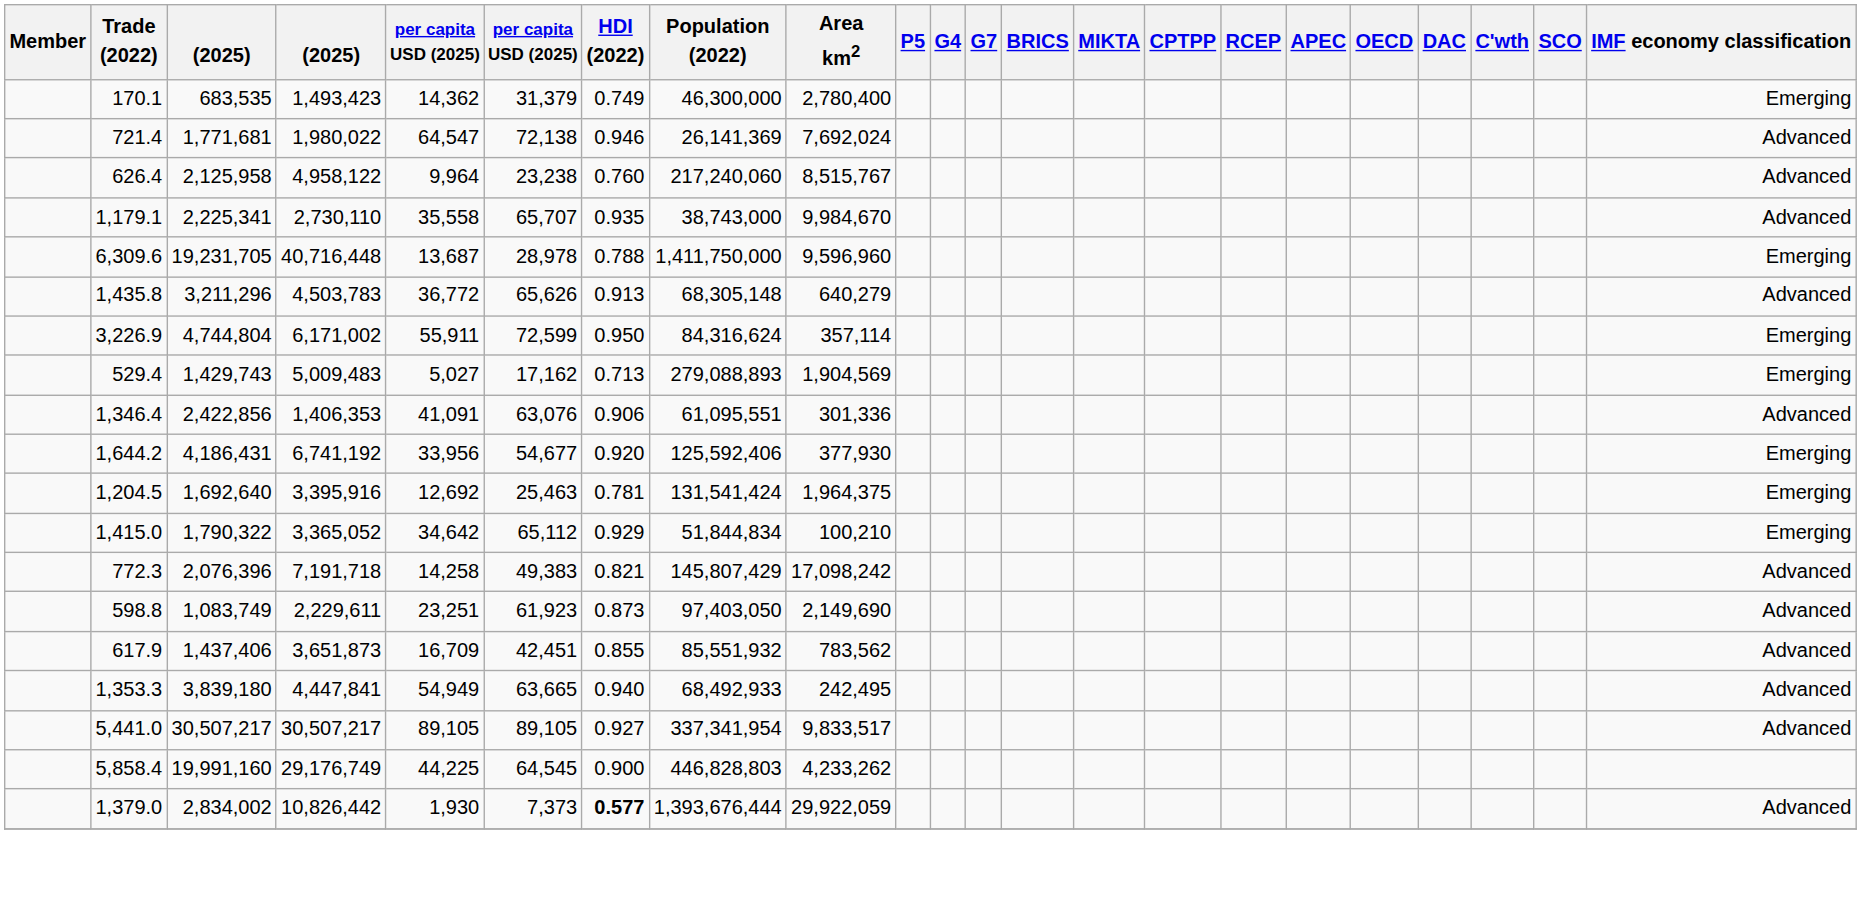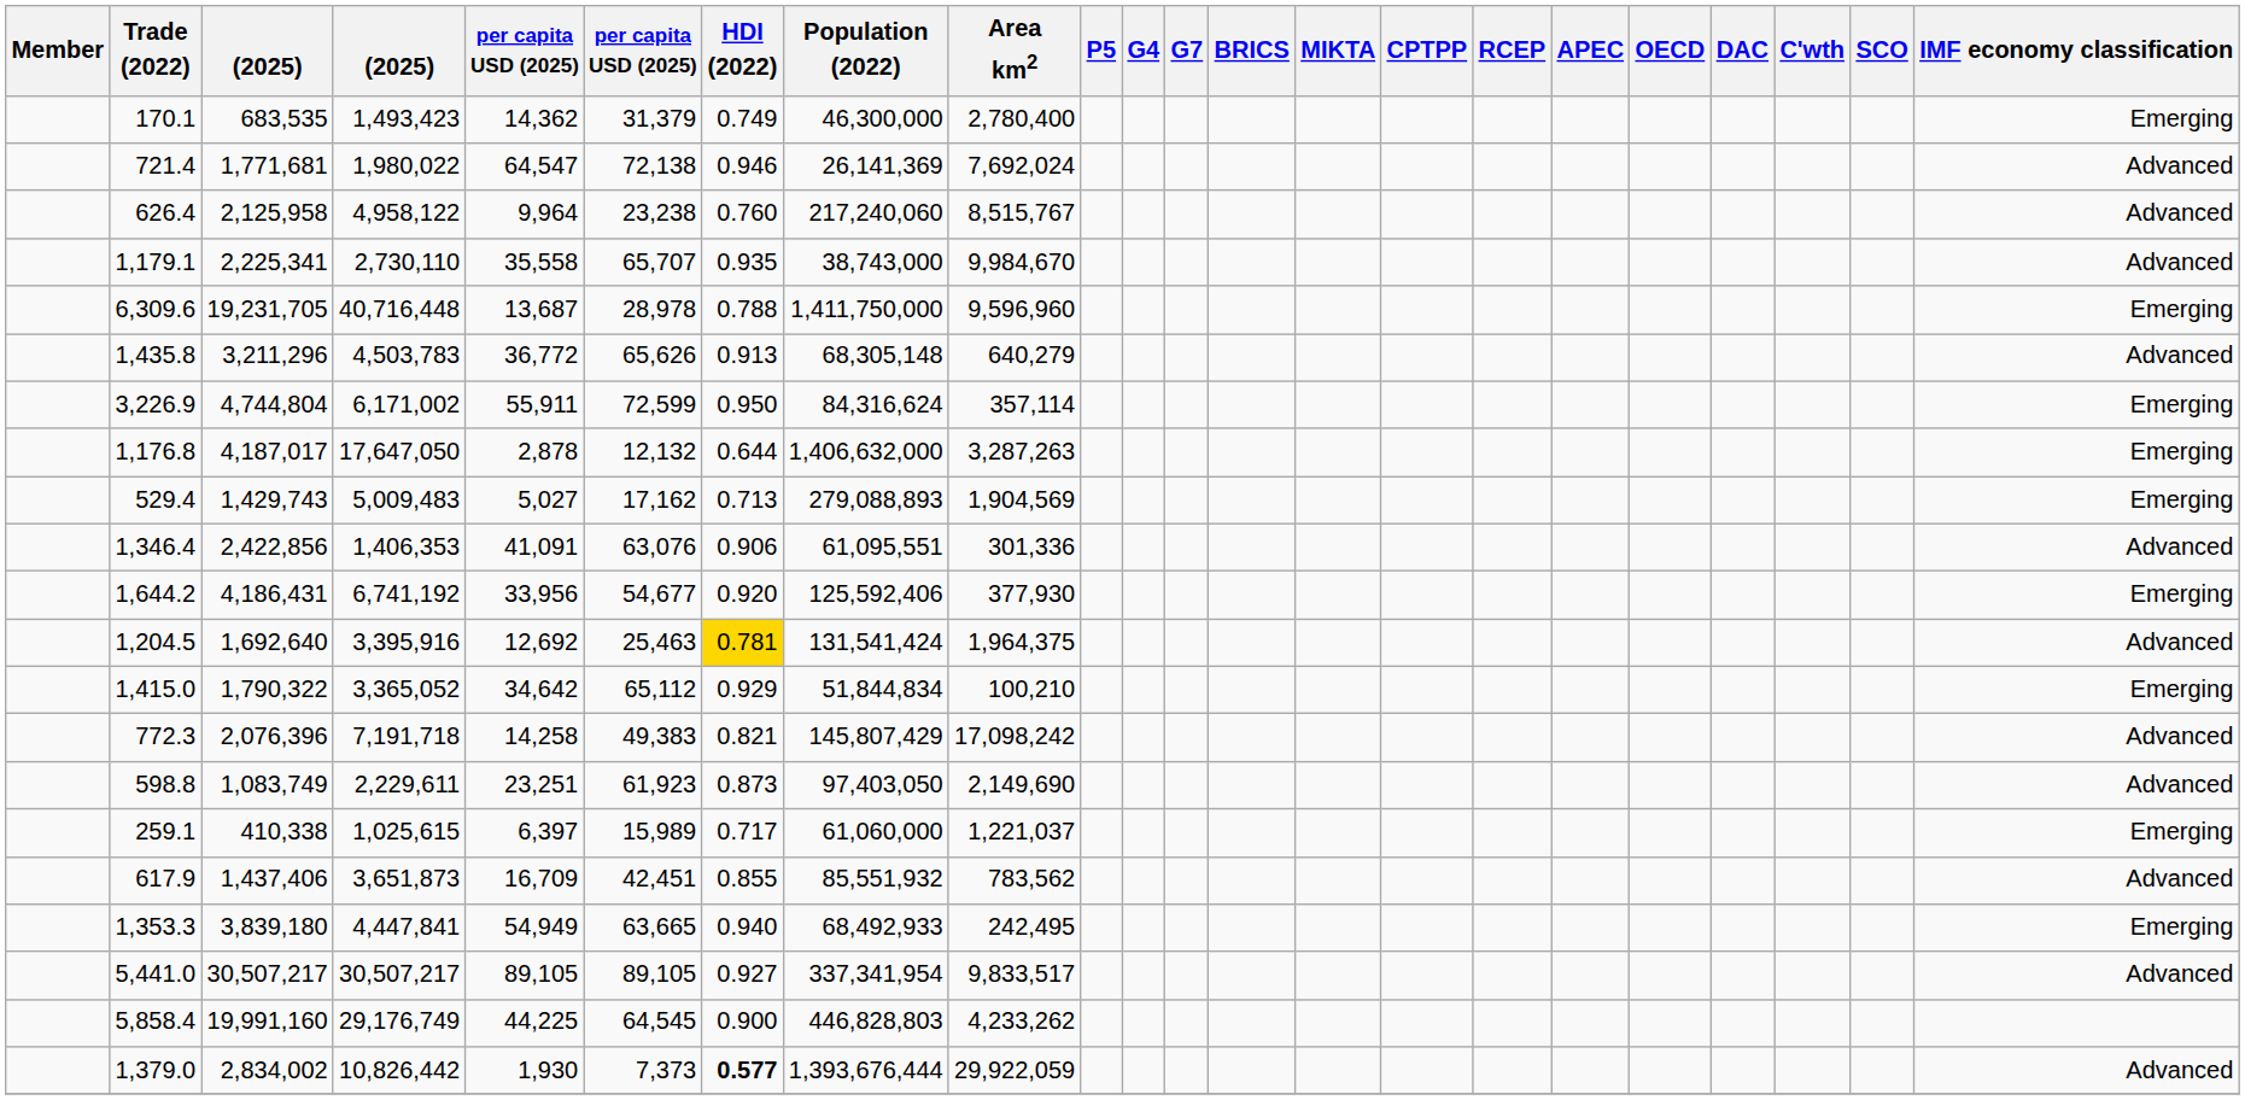+ row: 1,176.8 | 4,187,017 | 17,647,050 | 2,878 | 12,132 | 0.644 | 1,406,632,000 | 3,287,263 | Emerging
1,204.5 | HDI (2022): no background -> gold background
1,204.5 | IMF economy classification: Emerging -> Advanced
+ row: 259.1 | 410,338 | 1,025,615 | 6,397 | 15,989 | 0.717 | 61,060,000 | 1,221,037 | Emerging
1,353.3 | IMF economy classification: Advanced -> Emerging
